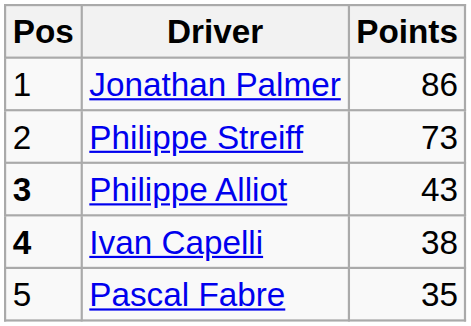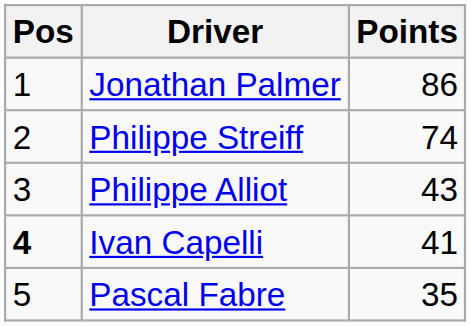Philippe Streiff | Points: 73 -> 74
Philippe Alliot | Pos: bold -> normal
Ivan Capelli | Points: 38 -> 41
